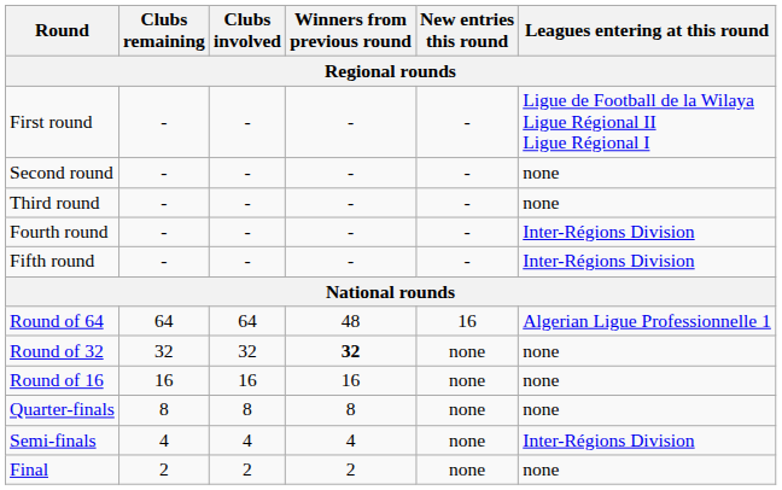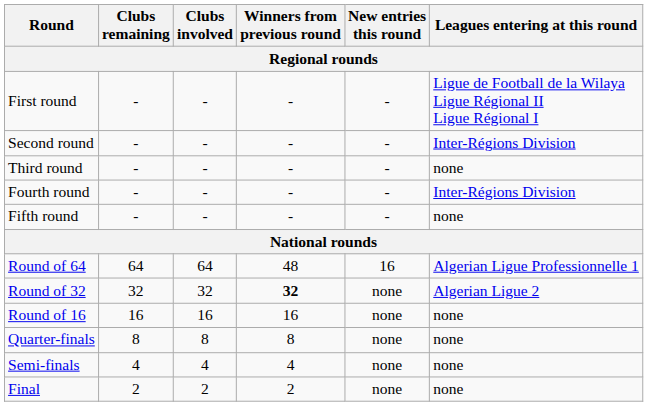Second round | Leagues entering at this round: none -> Inter-Régions Division
Fifth round | Leagues entering at this round: Inter-Régions Division -> none
Round of 32 | Leagues entering at this round: none -> Algerian Ligue 2
Semi-finals | Leagues entering at this round: Inter-Régions Division -> none
